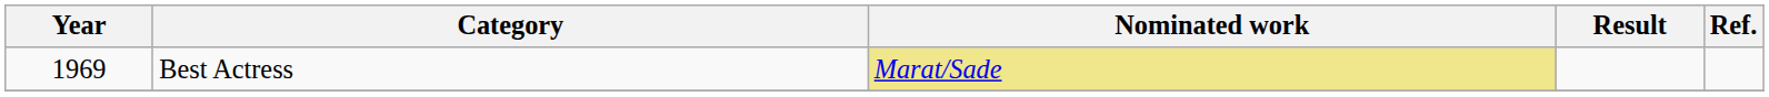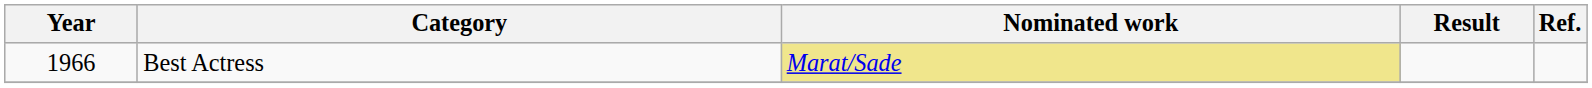Best Actress | Year: 1969 -> 1966
